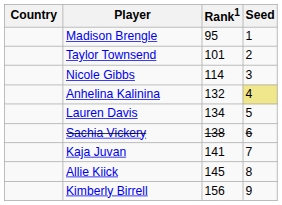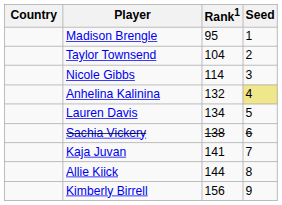Taylor Townsend | Rank1: 101 -> 104
Allie Kiick | Rank1: 145 -> 144
